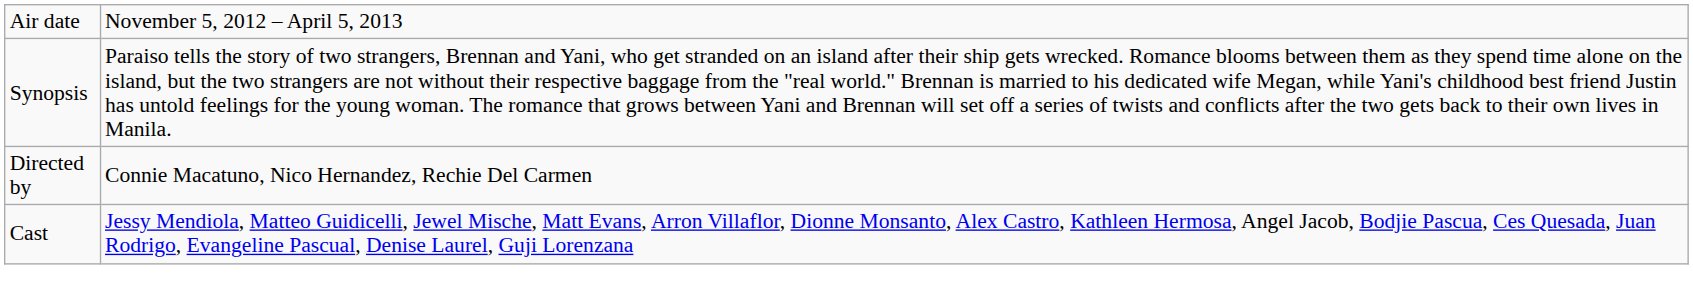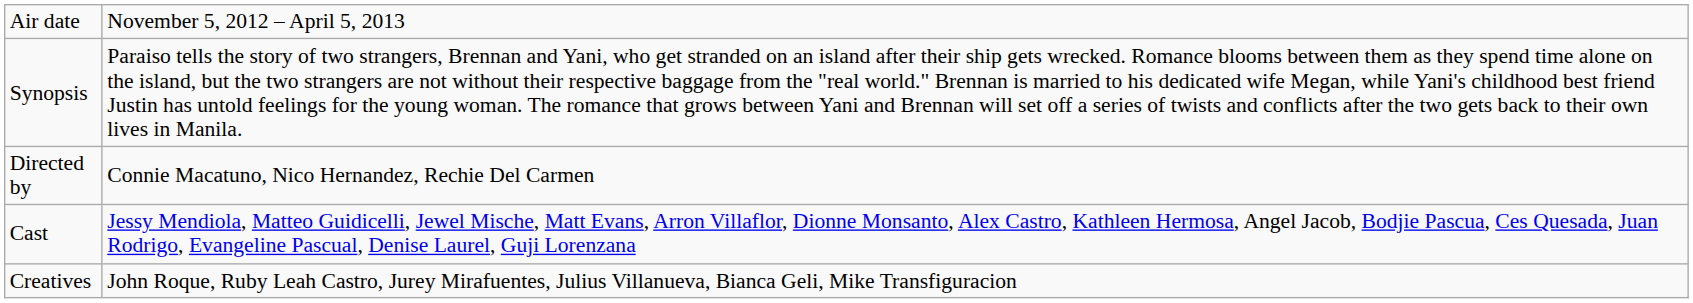+ row: Creatives | John Roque, Ruby Leah Castro, Jurey Mirafuentes, Julius Villanueva, Bianca Geli, Mike Transfiguracion
